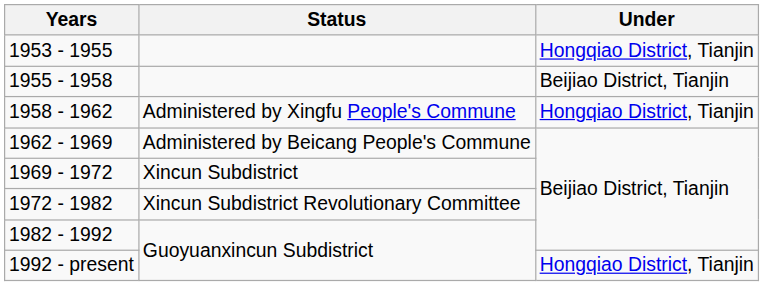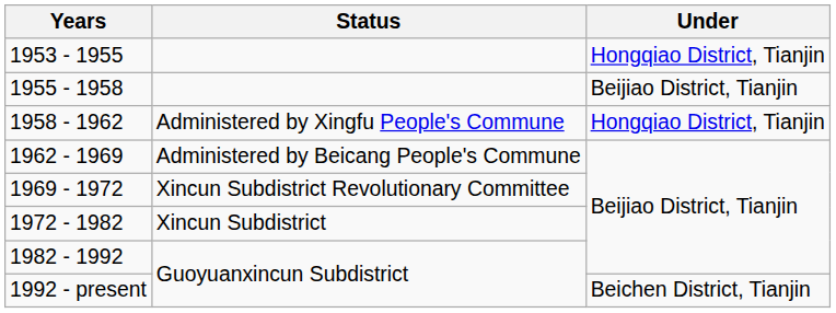1969 - 1972 | Status: Xincun Subdistrict -> Xincun Subdistrict Revolutionary Committee
1972 - 1982 | Status: Xincun Subdistrict Revolutionary Committee -> Xincun Subdistrict
1992 - present | Under: Hongqiao District, Tianjin -> Beichen District, Tianjin
